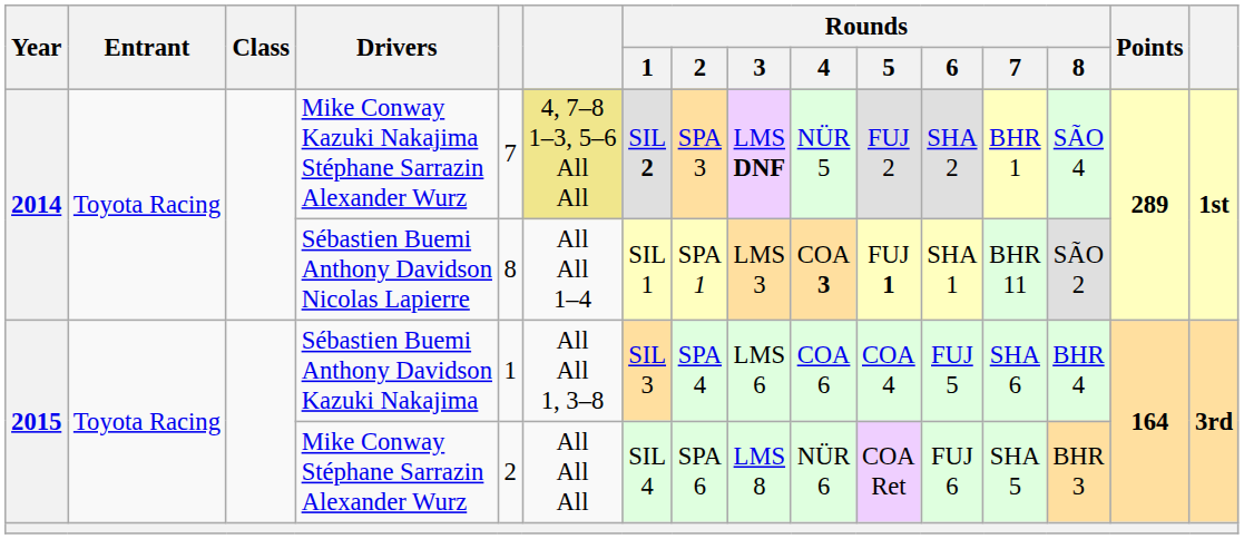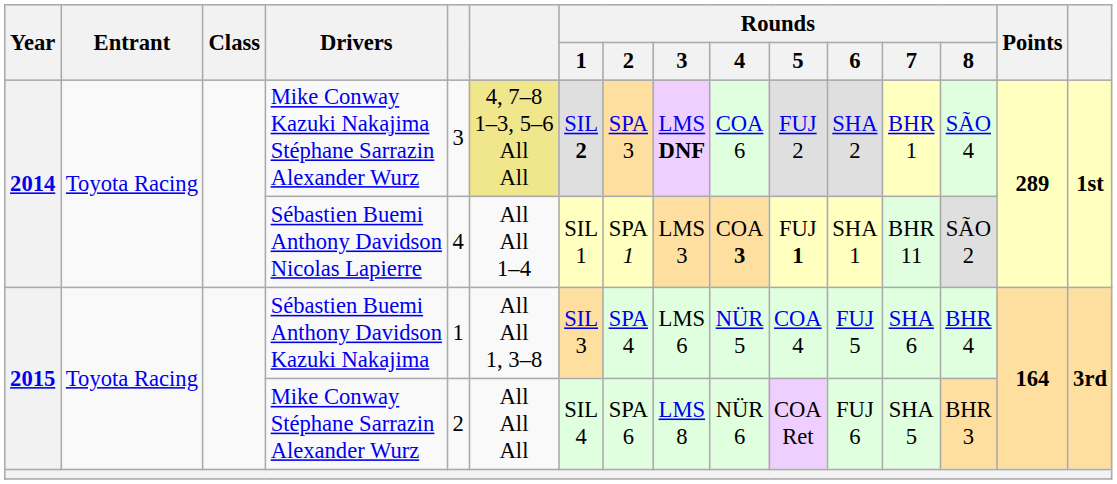Mike Conway Kazuki Nakajima Stéphane Sarrazin Alexander Wurz | column 5: 7 -> 3
Mike Conway Kazuki Nakajima Stéphane Sarrazin Alexander Wurz | Rounds / 4: NÜR 5 -> COA 6
Sébastien Buemi Anthony Davidson Nicolas Lapierre | column 5: 8 -> 4
Sébastien Buemi Anthony Davidson Kazuki Nakajima | Rounds / 4: COA 6 -> NÜR 5
